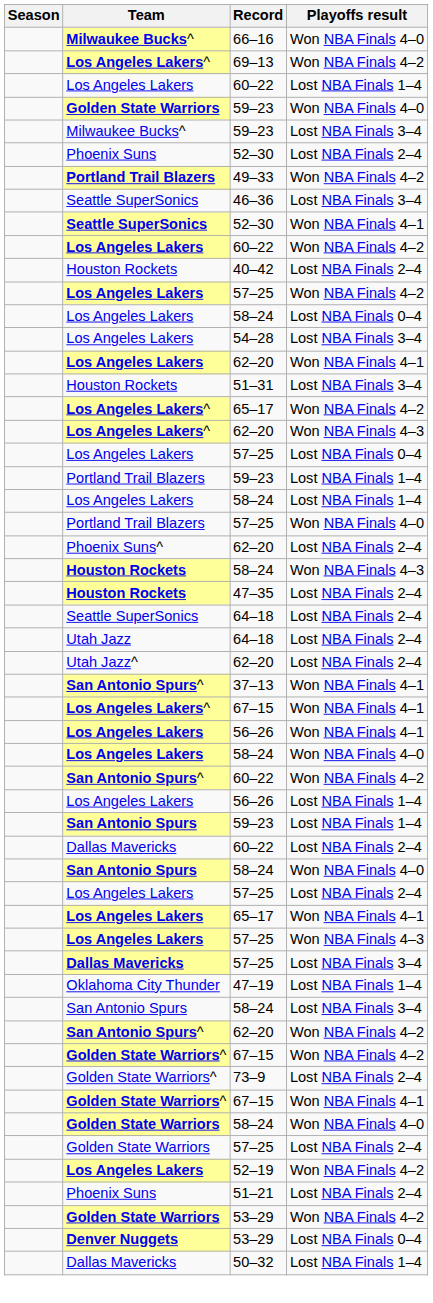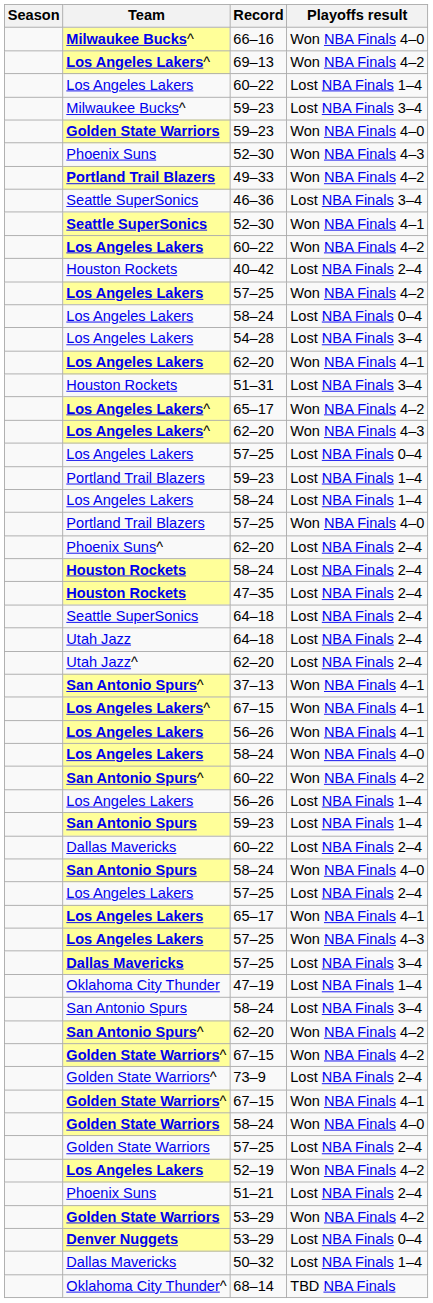rows swapped: Milwaukee Bucks^ / 59–23 <-> Golden State Warriors / 59–23
Phoenix Suns / 52–30 | Playoffs result: Lost NBA Finals 2–4 -> Won NBA Finals 4–3
Houston Rockets / 58–24 | Playoffs result: Won NBA Finals 4–3 -> Lost NBA Finals 2–4
+ row: Oklahoma City Thunder^ | 68–14 | TBD NBA Finals
